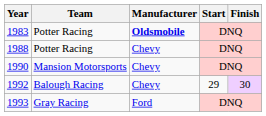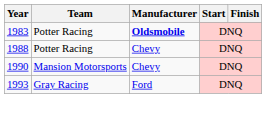- row: 1992 | Balough Racing | Chevy | 29 | 30
